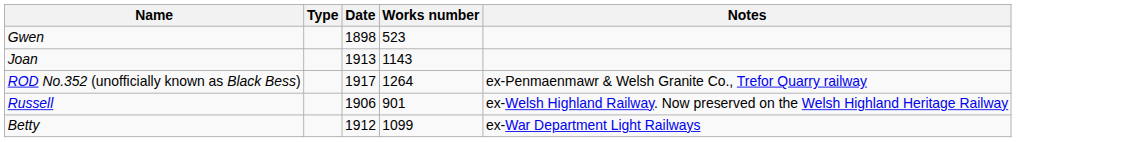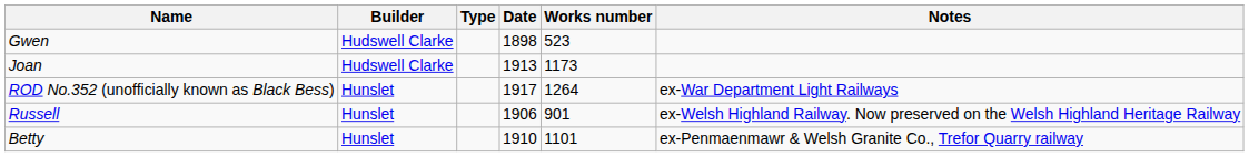+ column: Builder | Hudswell Clarke | Hudswell Clarke | Hunslet | Hunslet | Hunslet
Joan | Works number: 1143 -> 1173
ROD No.352 (unofficially known as Black Bess) | Notes: ex-Penmaenmawr & Welsh Granite Co., Trefor Quarry railway -> ex-War Department Light Railways
Betty | Date: 1912 -> 1910
Betty | Works number: 1099 -> 1101
Betty | Notes: ex-War Department Light Railways -> ex-Penmaenmawr & Welsh Granite Co., Trefor Quarry railway
